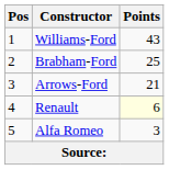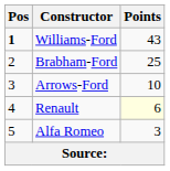Williams-Ford | Pos: normal -> bold
Arrows-Ford | Points: 21 -> 10
